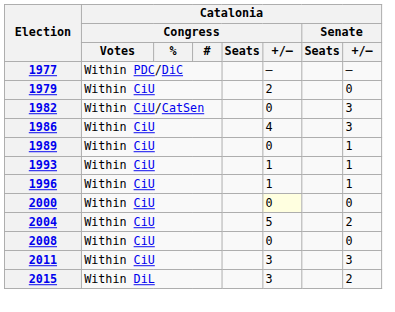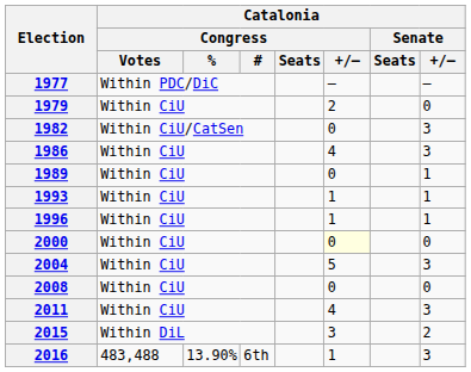2004 | Catalonia / Senate / +/–: 2 -> 3
2011 | Catalonia / Congress / +/–: 3 -> 4
+ row: 2016 | 483,488 | 13.90% | 6th | 1 | 3
